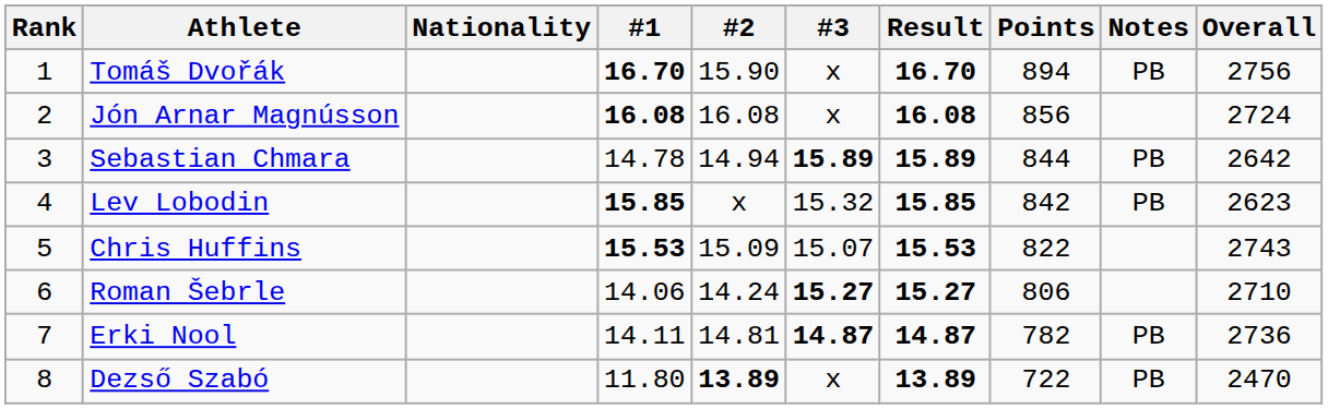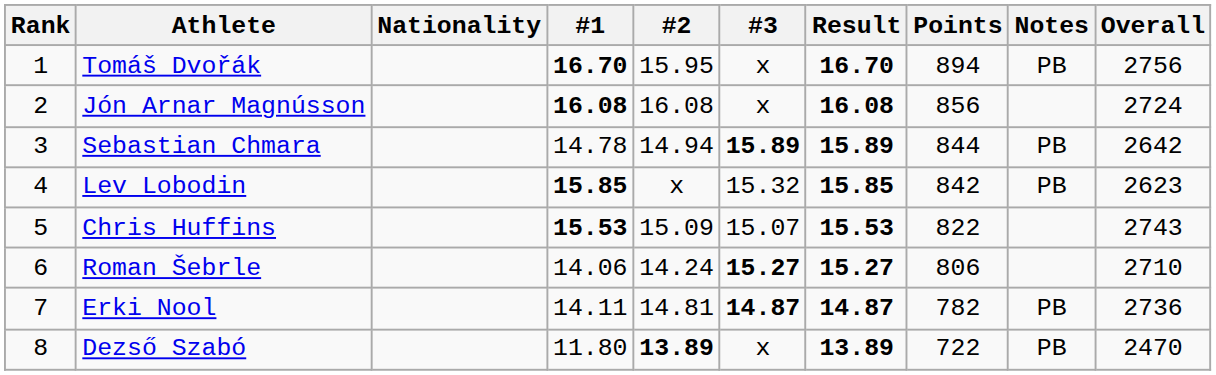Tomáš Dvořák | #2: 15.90 -> 15.95
